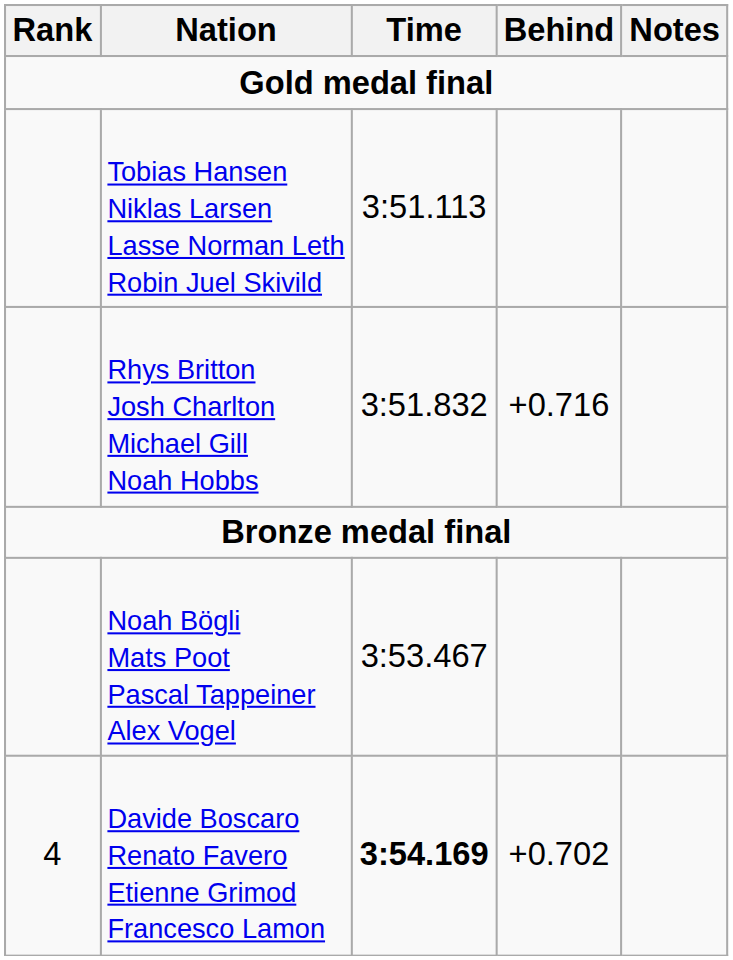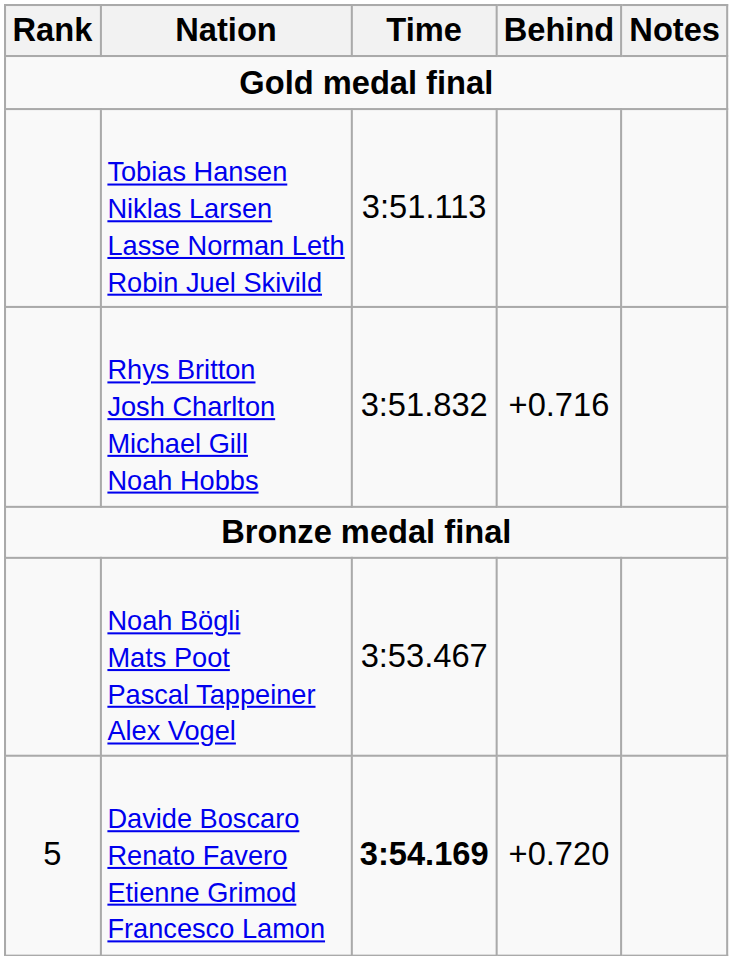Davide Boscaro Renato Favero Etienne Grimod Francesco Lamon | Rank: 4 -> 5
Davide Boscaro Renato Favero Etienne Grimod Francesco Lamon | Behind: +0.702 -> +0.720
